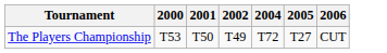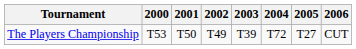+ column: 2003 | T39
